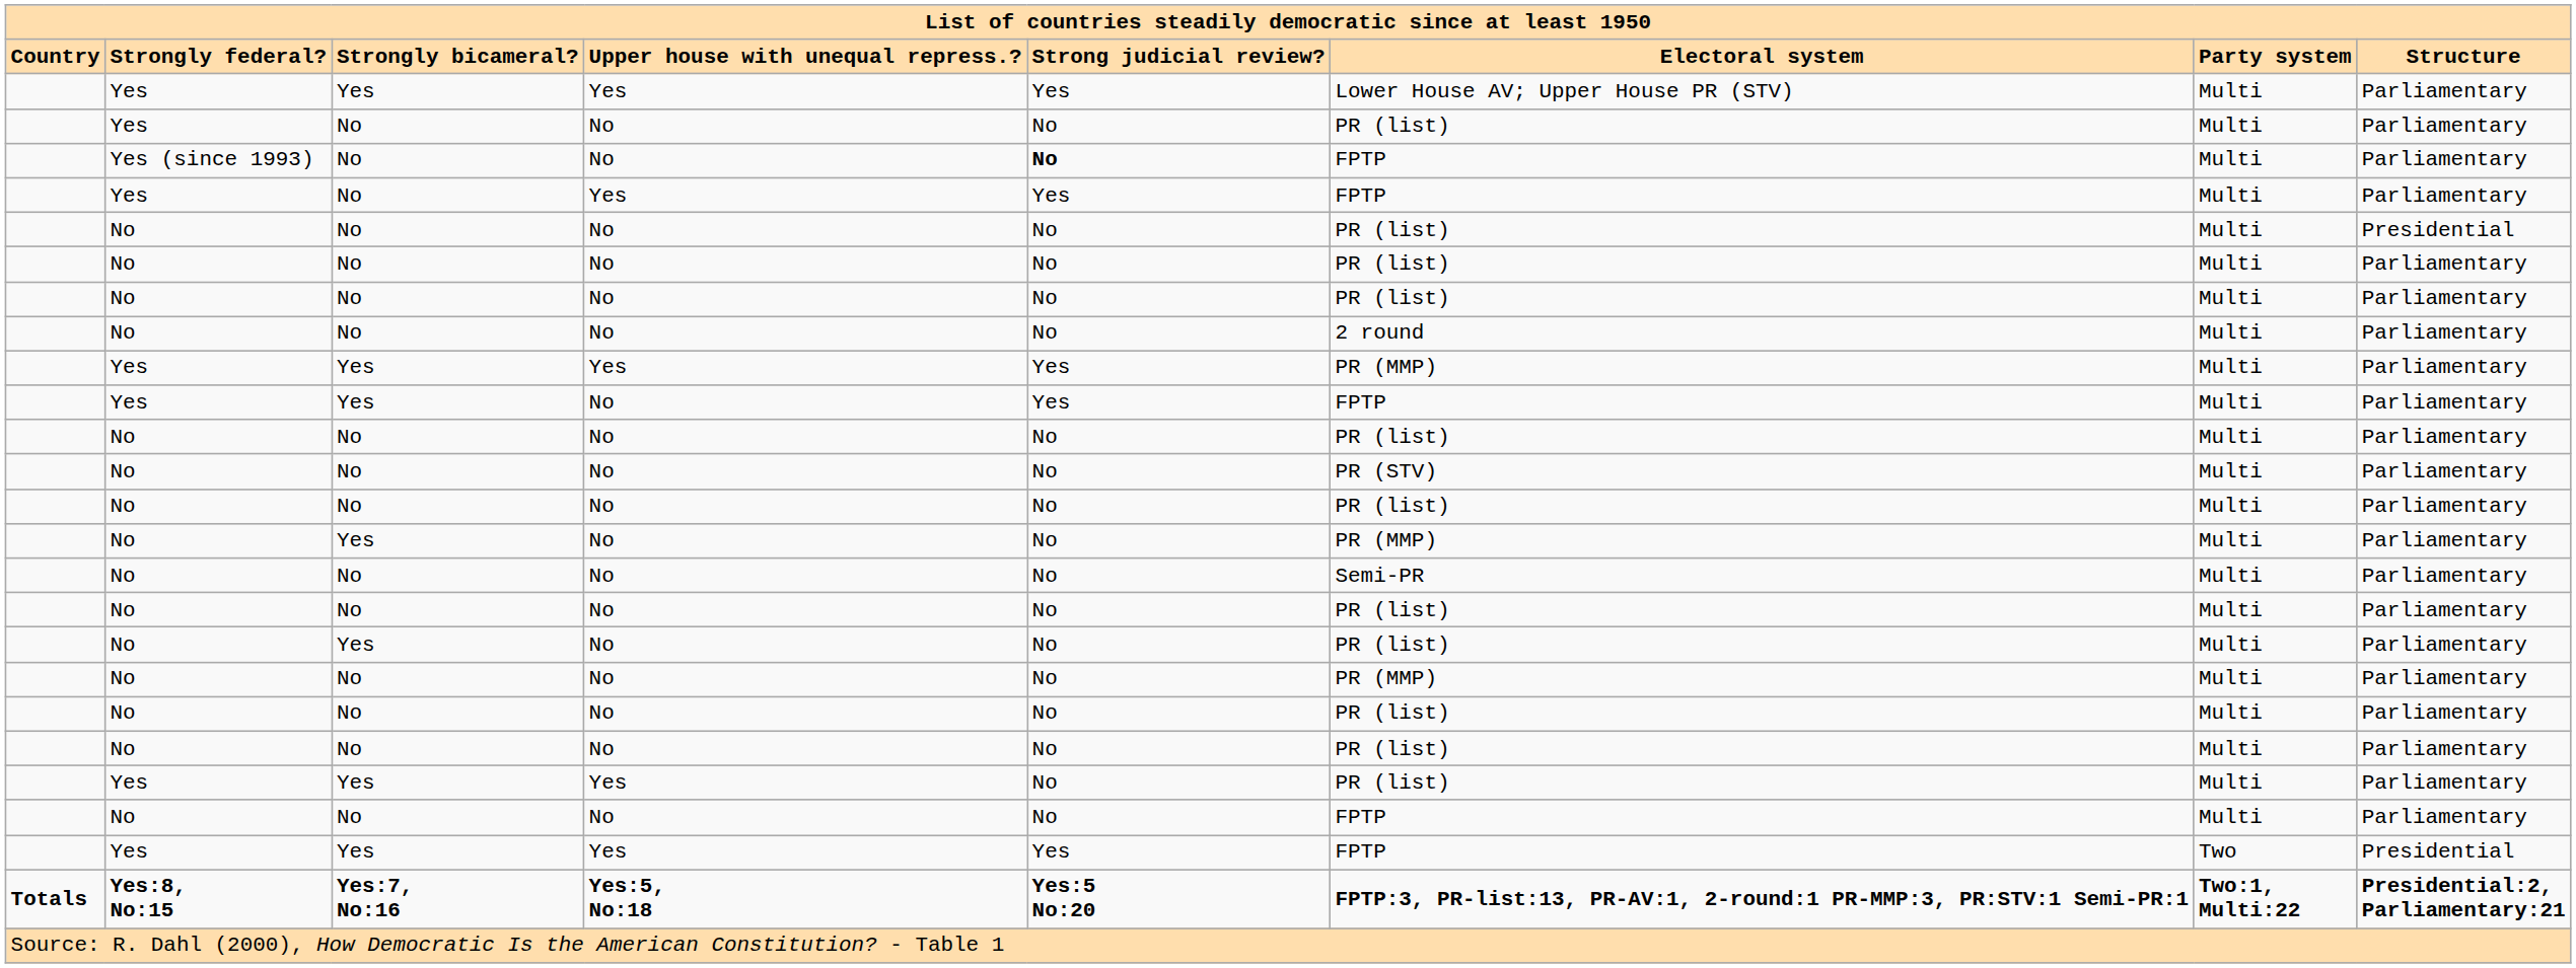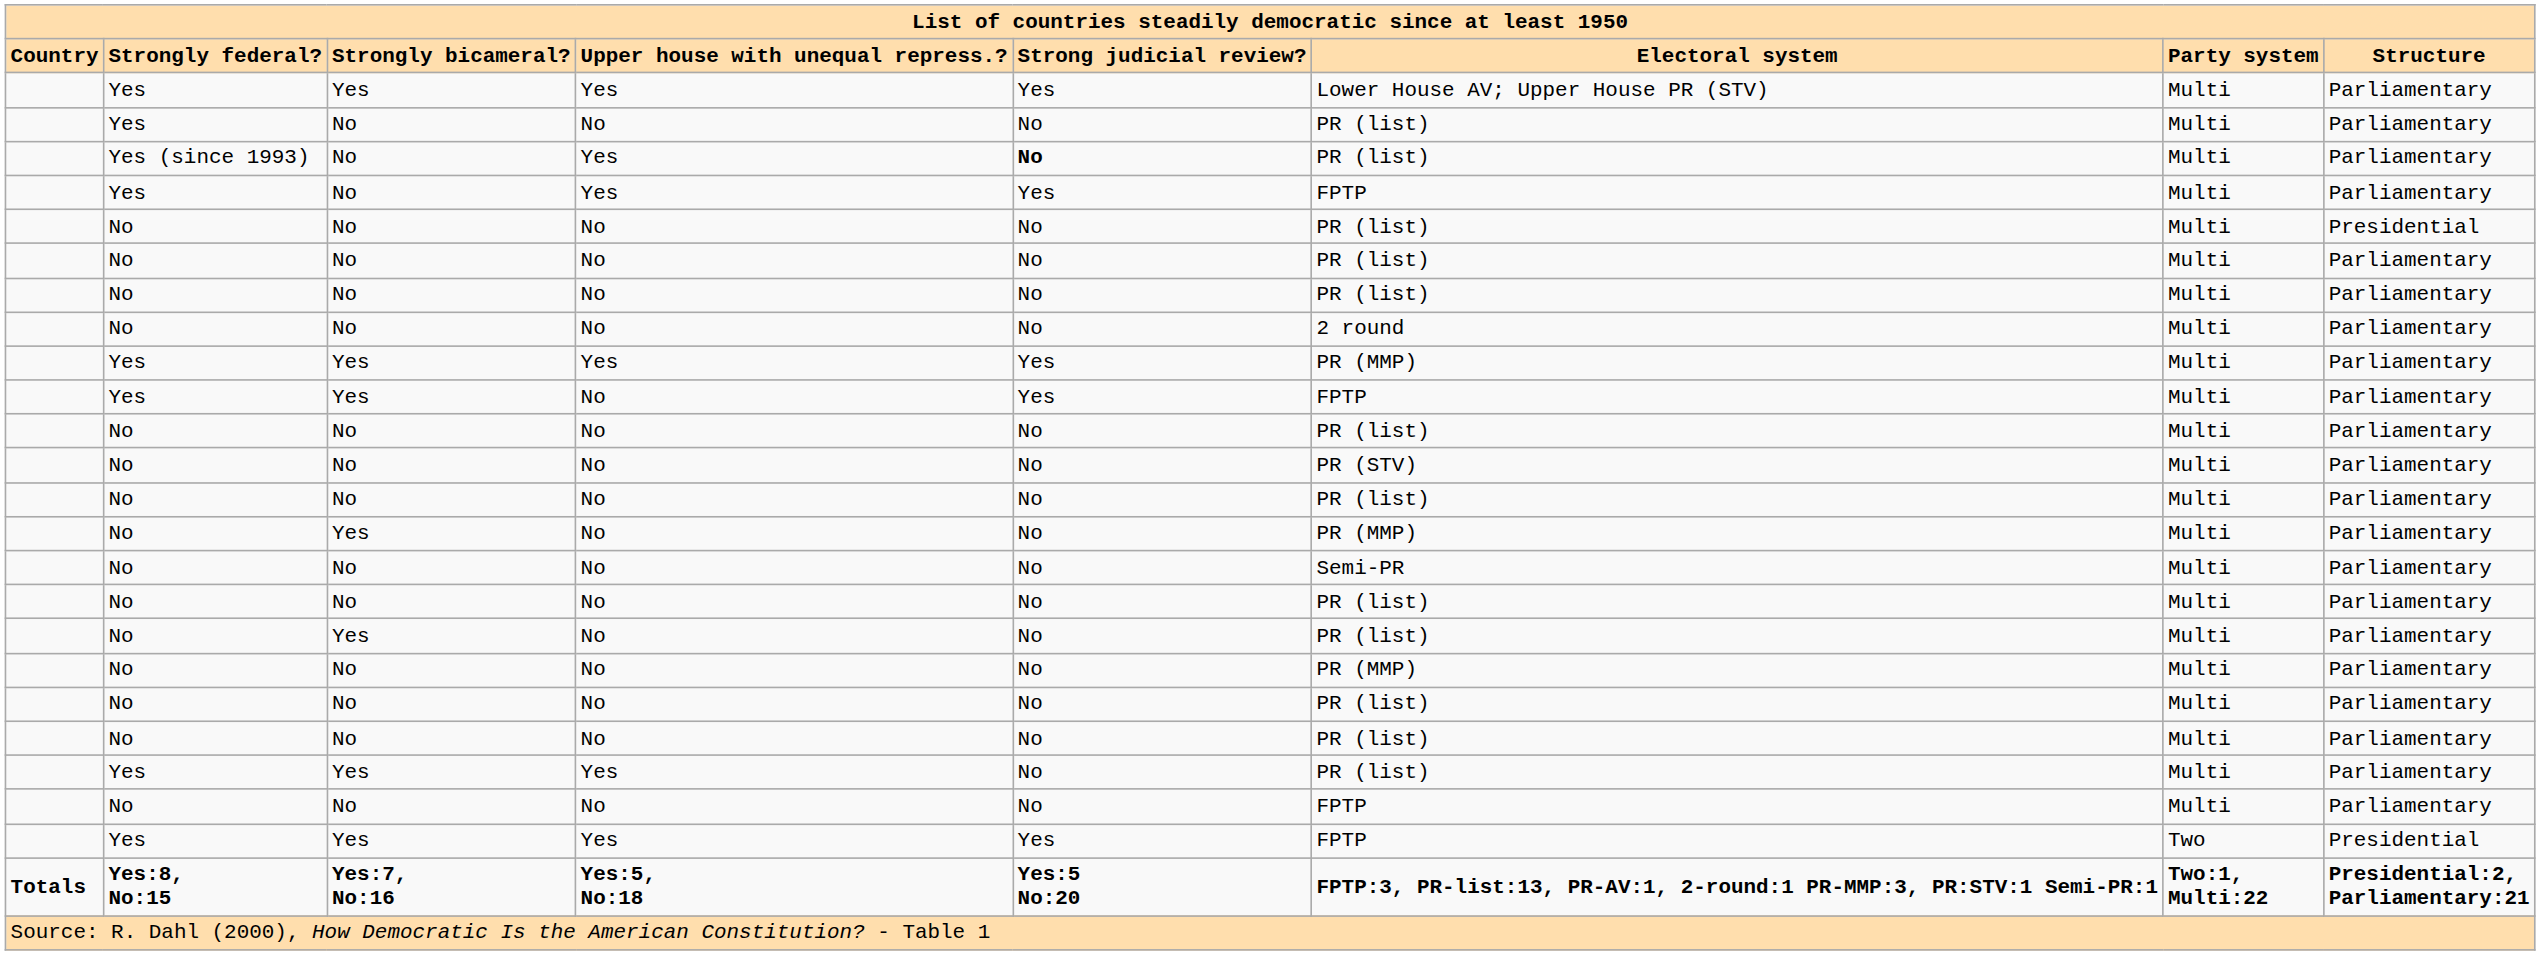Yes (since 1993) | Upper house with unequal repress.?: No -> Yes
Yes (since 1993) | Electoral system: FPTP -> PR (list)
